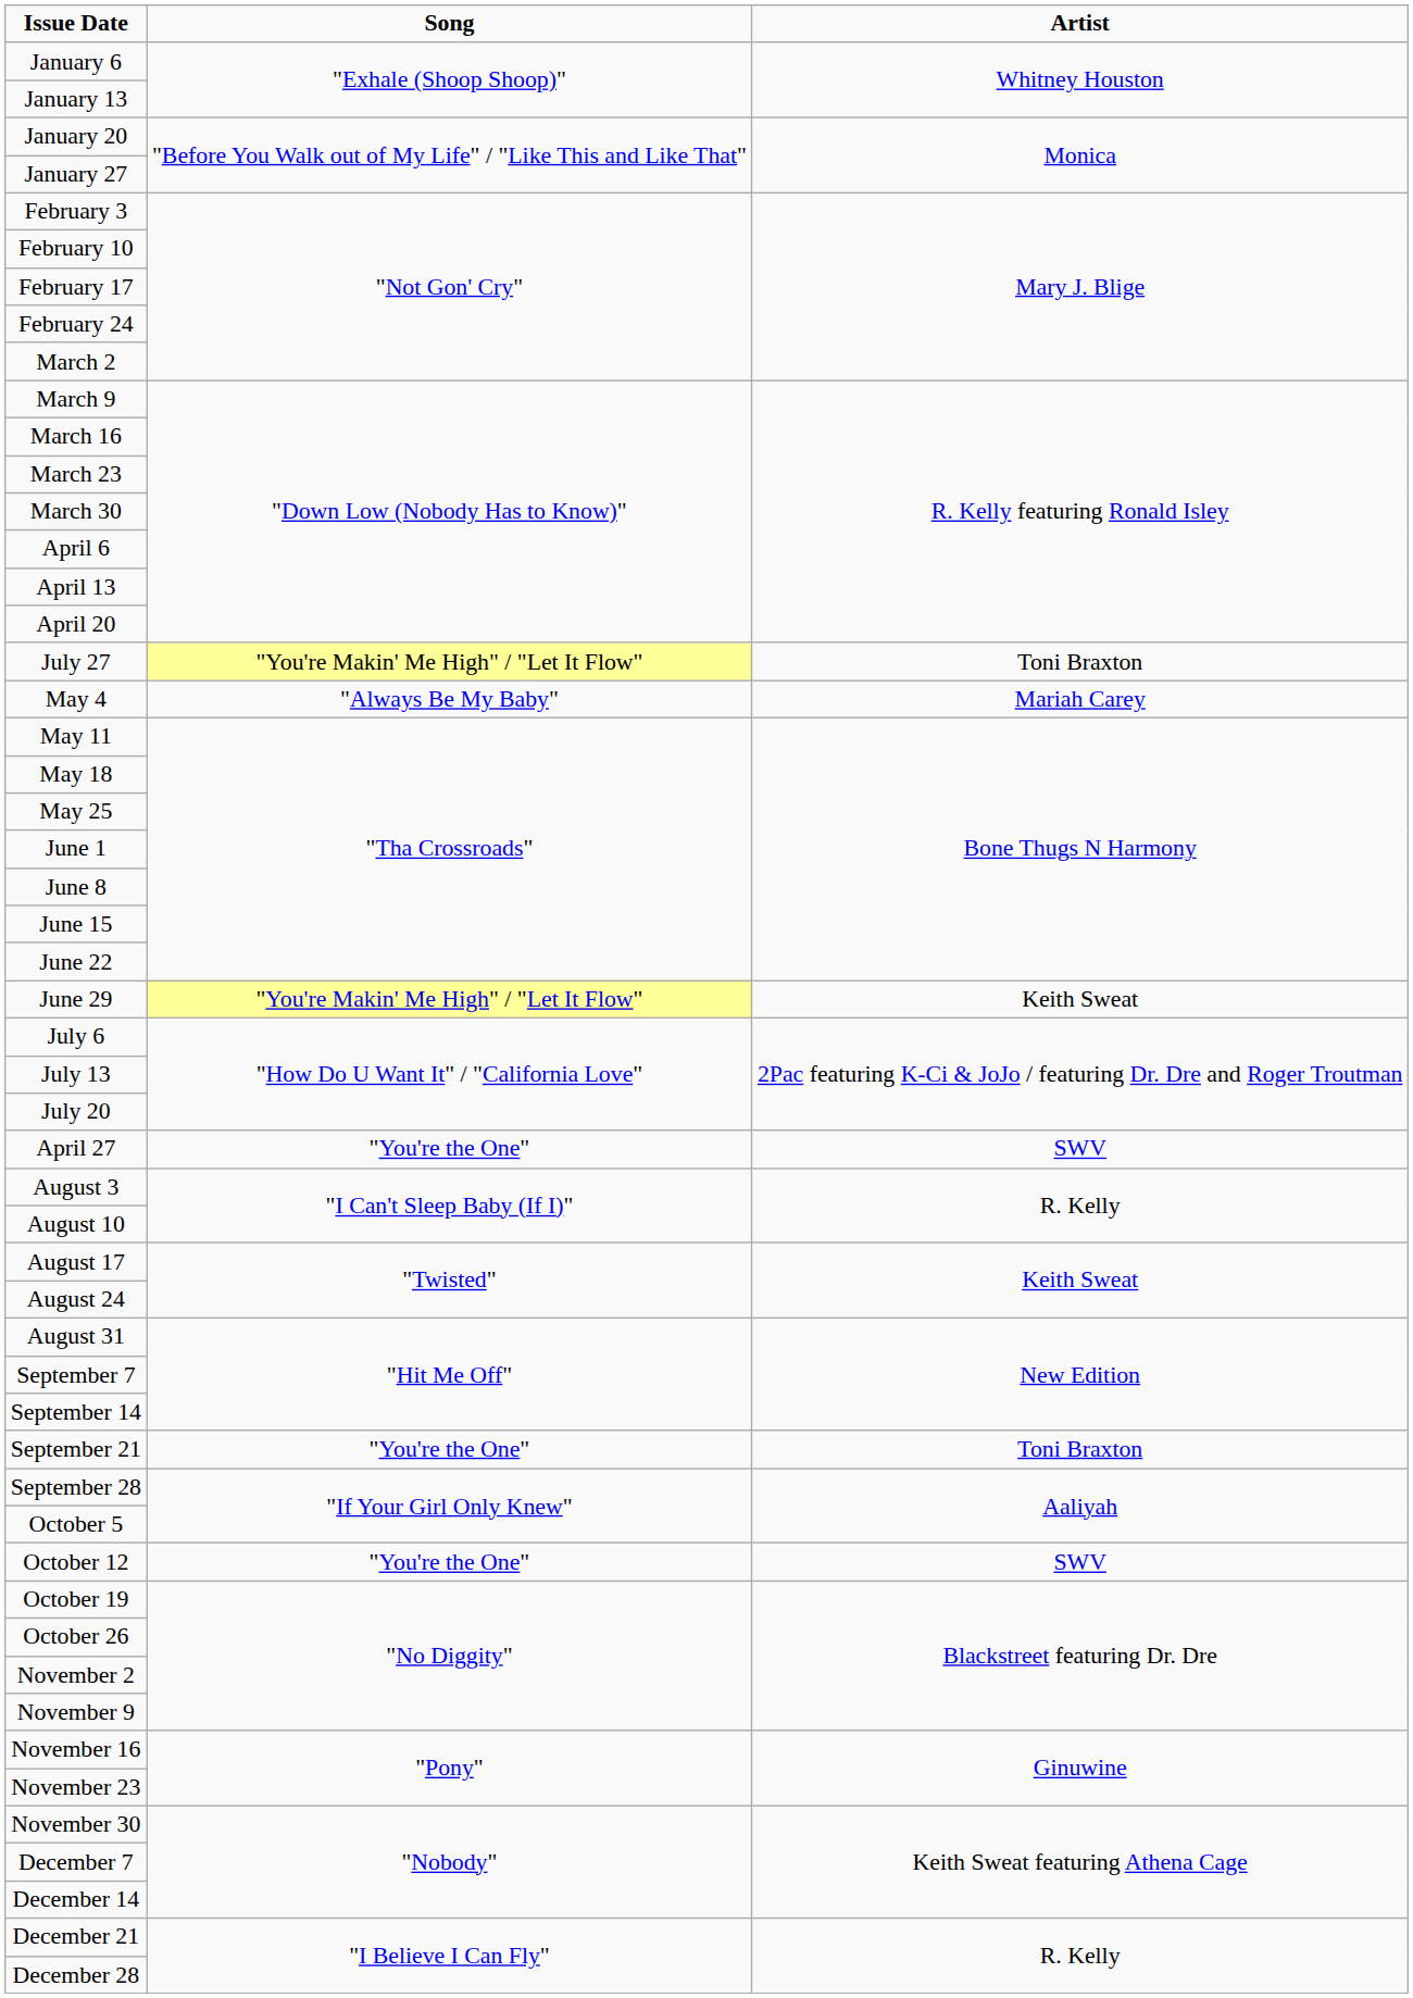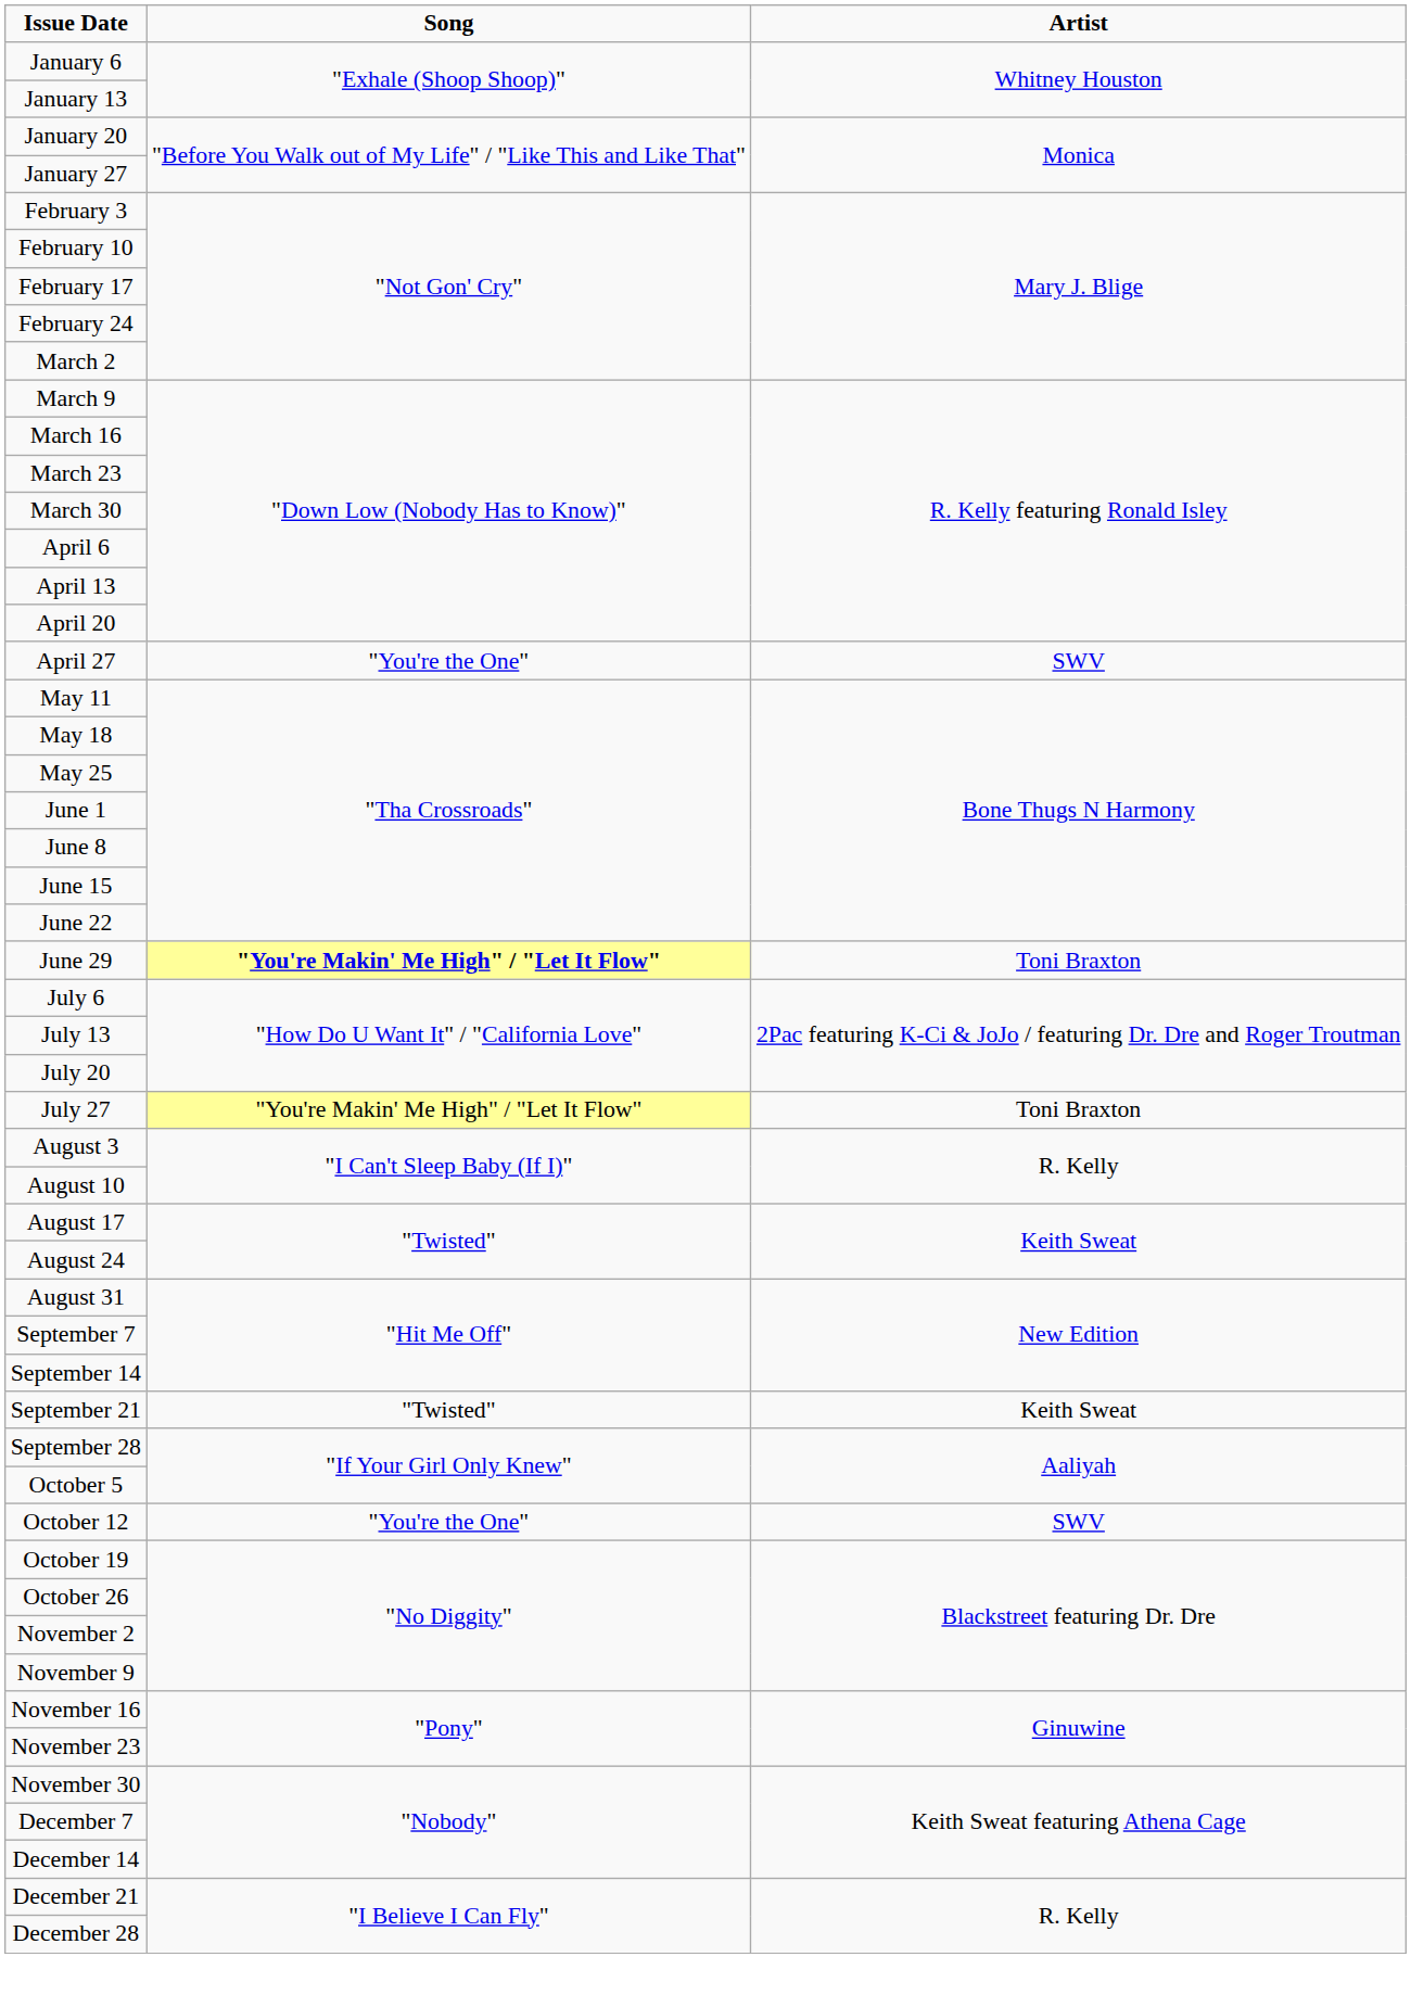rows swapped: April 27 <-> July 27
- row: May 4 | "Always Be My Baby" | Mariah Carey
June 29 | Song: normal -> bold
June 29 | Artist: Keith Sweat -> Toni Braxton
September 21 | Song: "You're the One" -> "Twisted"
September 21 | Artist: Toni Braxton -> Keith Sweat
